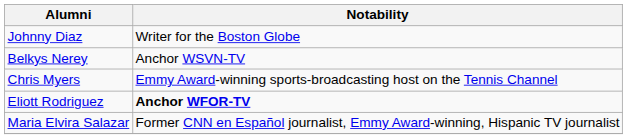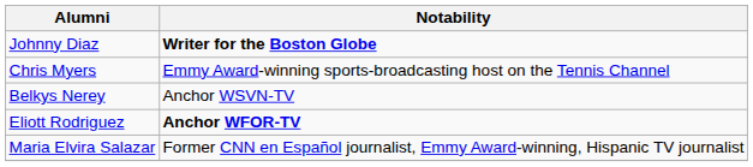Johnny Diaz | Notability: normal -> bold
rows swapped: Chris Myers <-> Belkys Nerey
